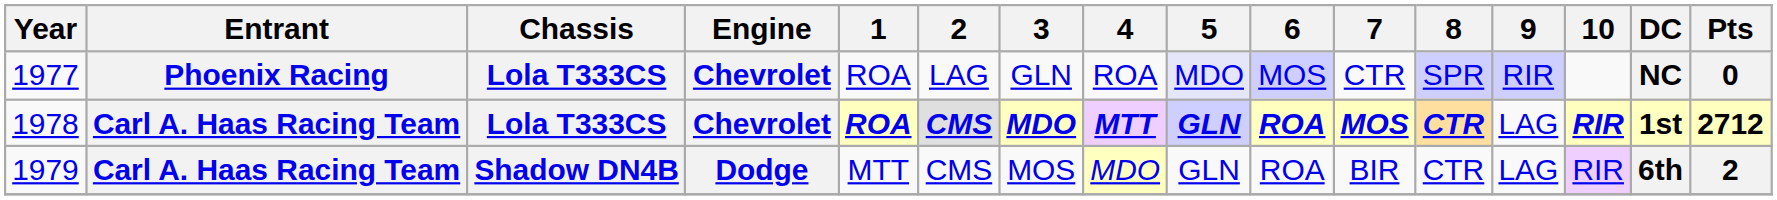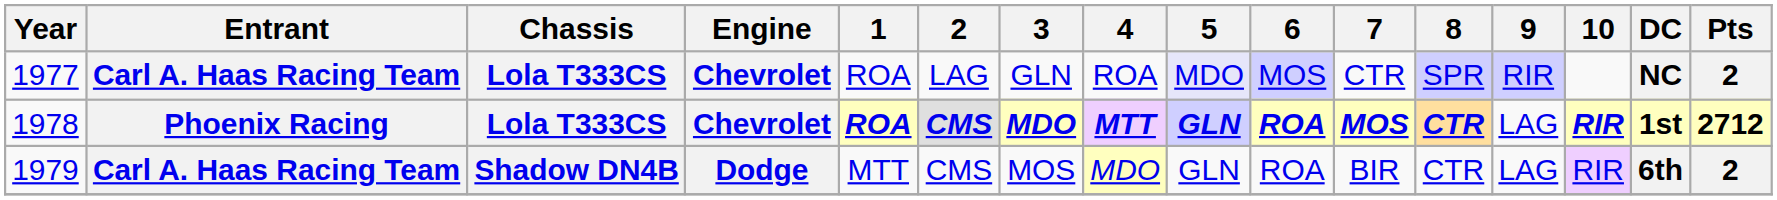1977 | Entrant: Phoenix Racing -> Carl A. Haas Racing Team
1977 | Pts: 0 -> 2
1978 | Entrant: Carl A. Haas Racing Team -> Phoenix Racing
